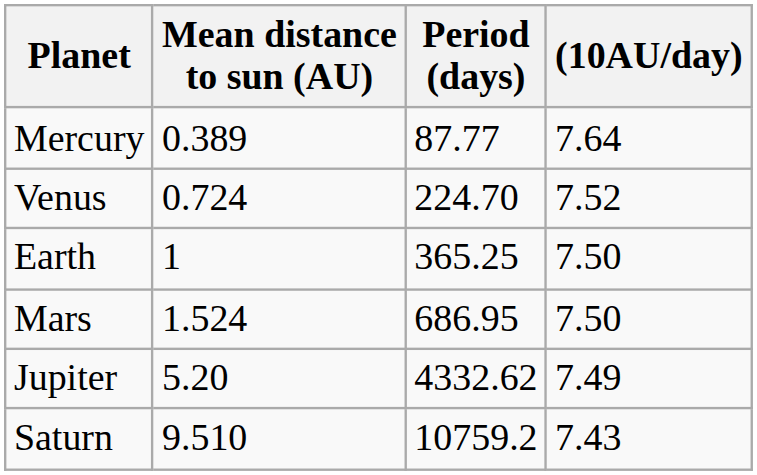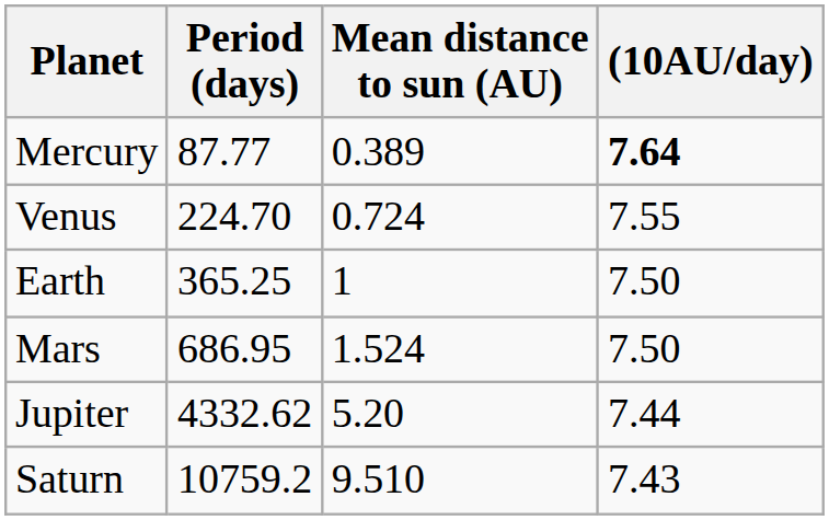columns swapped: Mean distance to sun (AU) <-> Period (days)
Mercury | (10AU/day): normal -> bold
Venus | (10AU/day): 7.52 -> 7.55
Jupiter | (10AU/day): 7.49 -> 7.44
